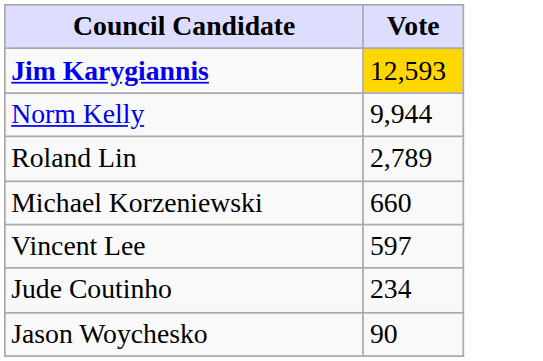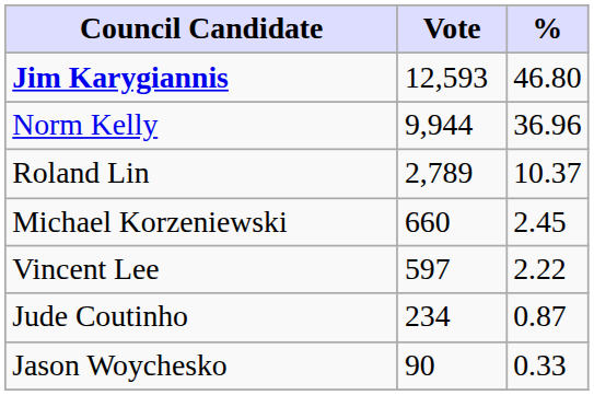+ column: % | 46.80 | 36.96 | 10.37 | 2.45 | 2.22 | 0.87 | 0.33
Jim Karygiannis | Vote: gold background -> no background
